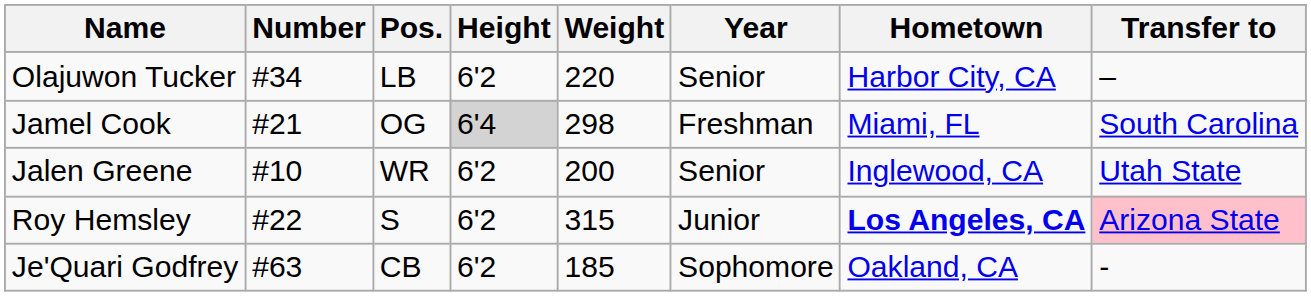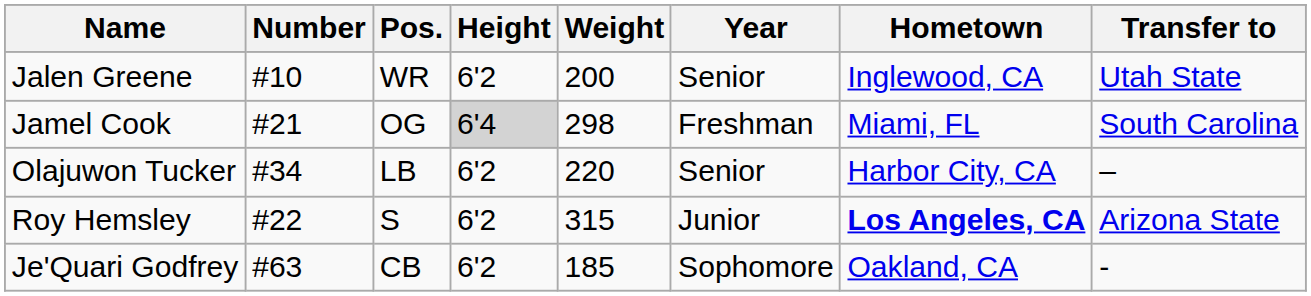rows swapped: Jalen Greene <-> Olajuwon Tucker
Roy Hemsley | Transfer to: pink background -> no background
